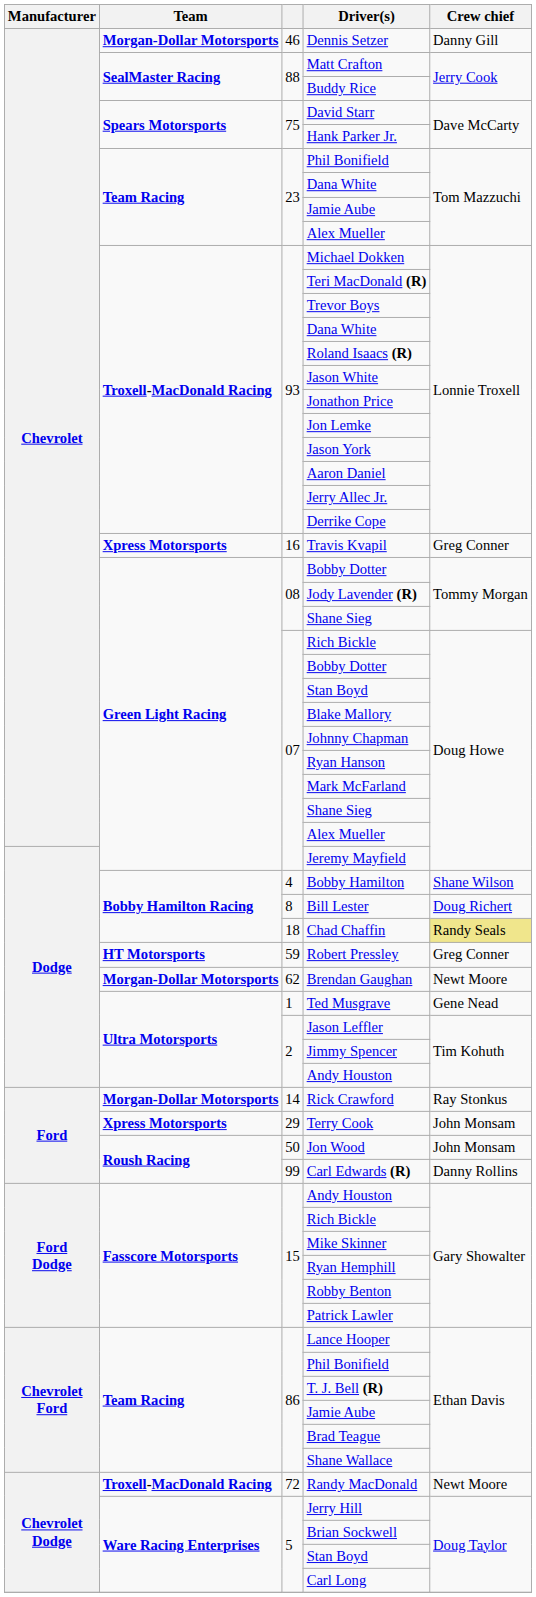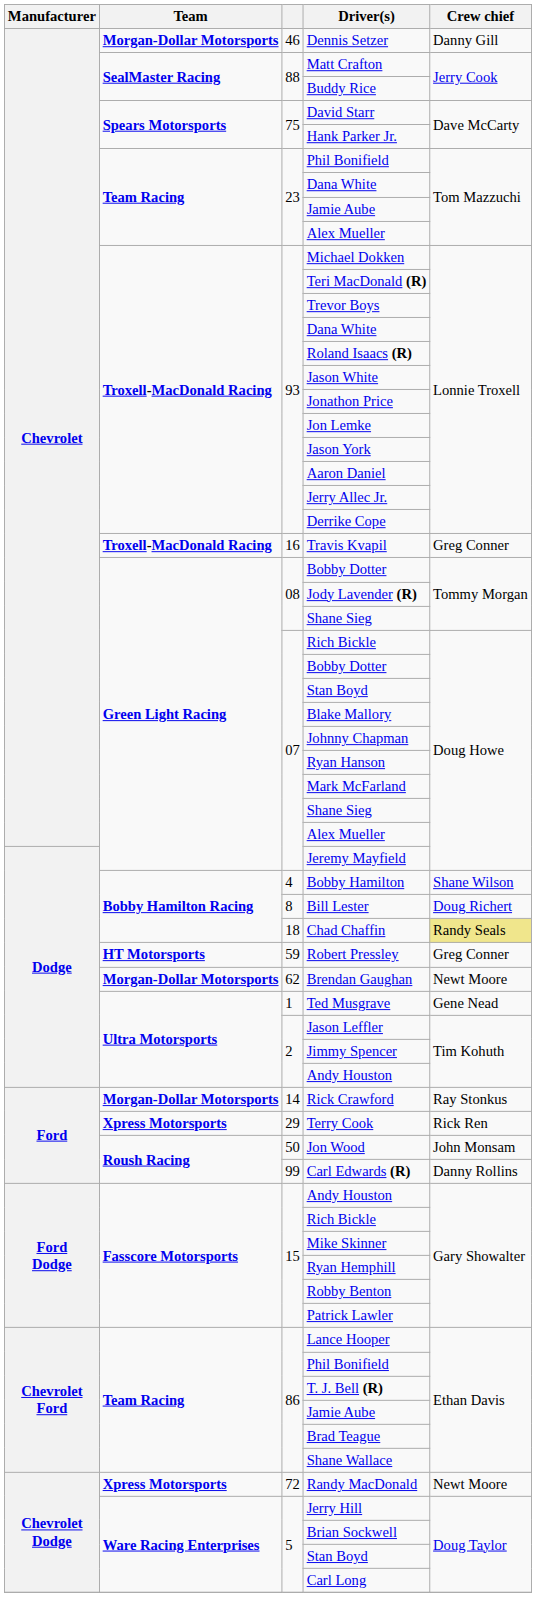Travis Kvapil | Team: Xpress Motorsports -> Troxell-MacDonald Racing
Terry Cook | Crew chief: John Monsam -> Rick Ren
Randy MacDonald | Team: Troxell-MacDonald Racing -> Xpress Motorsports
